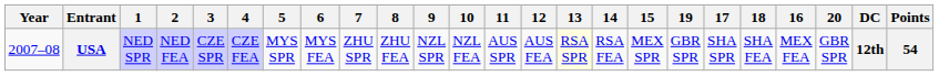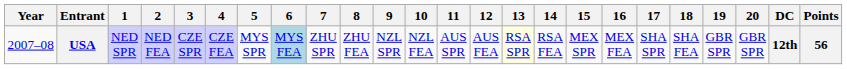columns swapped: 16 <-> 19
USA | 6: no background -> lightblue background
USA | Points: 54 -> 56
